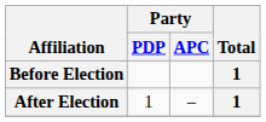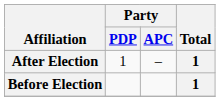rows swapped: Before Election <-> After Election
